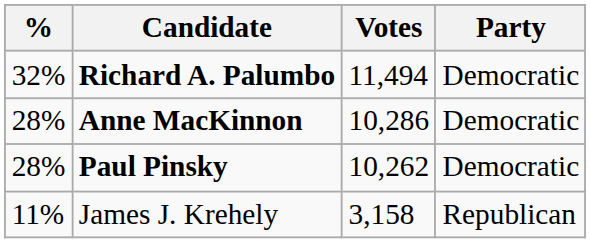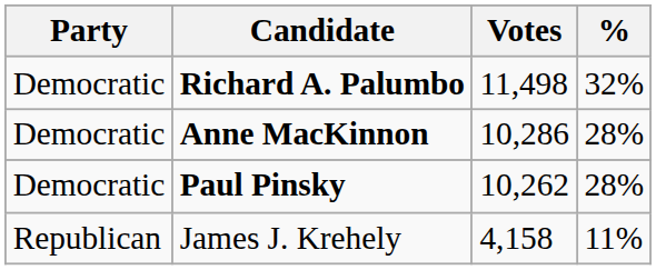columns swapped: Party <-> %
Richard A. Palumbo | Votes: 11,494 -> 11,498
James J. Krehely | Votes: 3,158 -> 4,158
